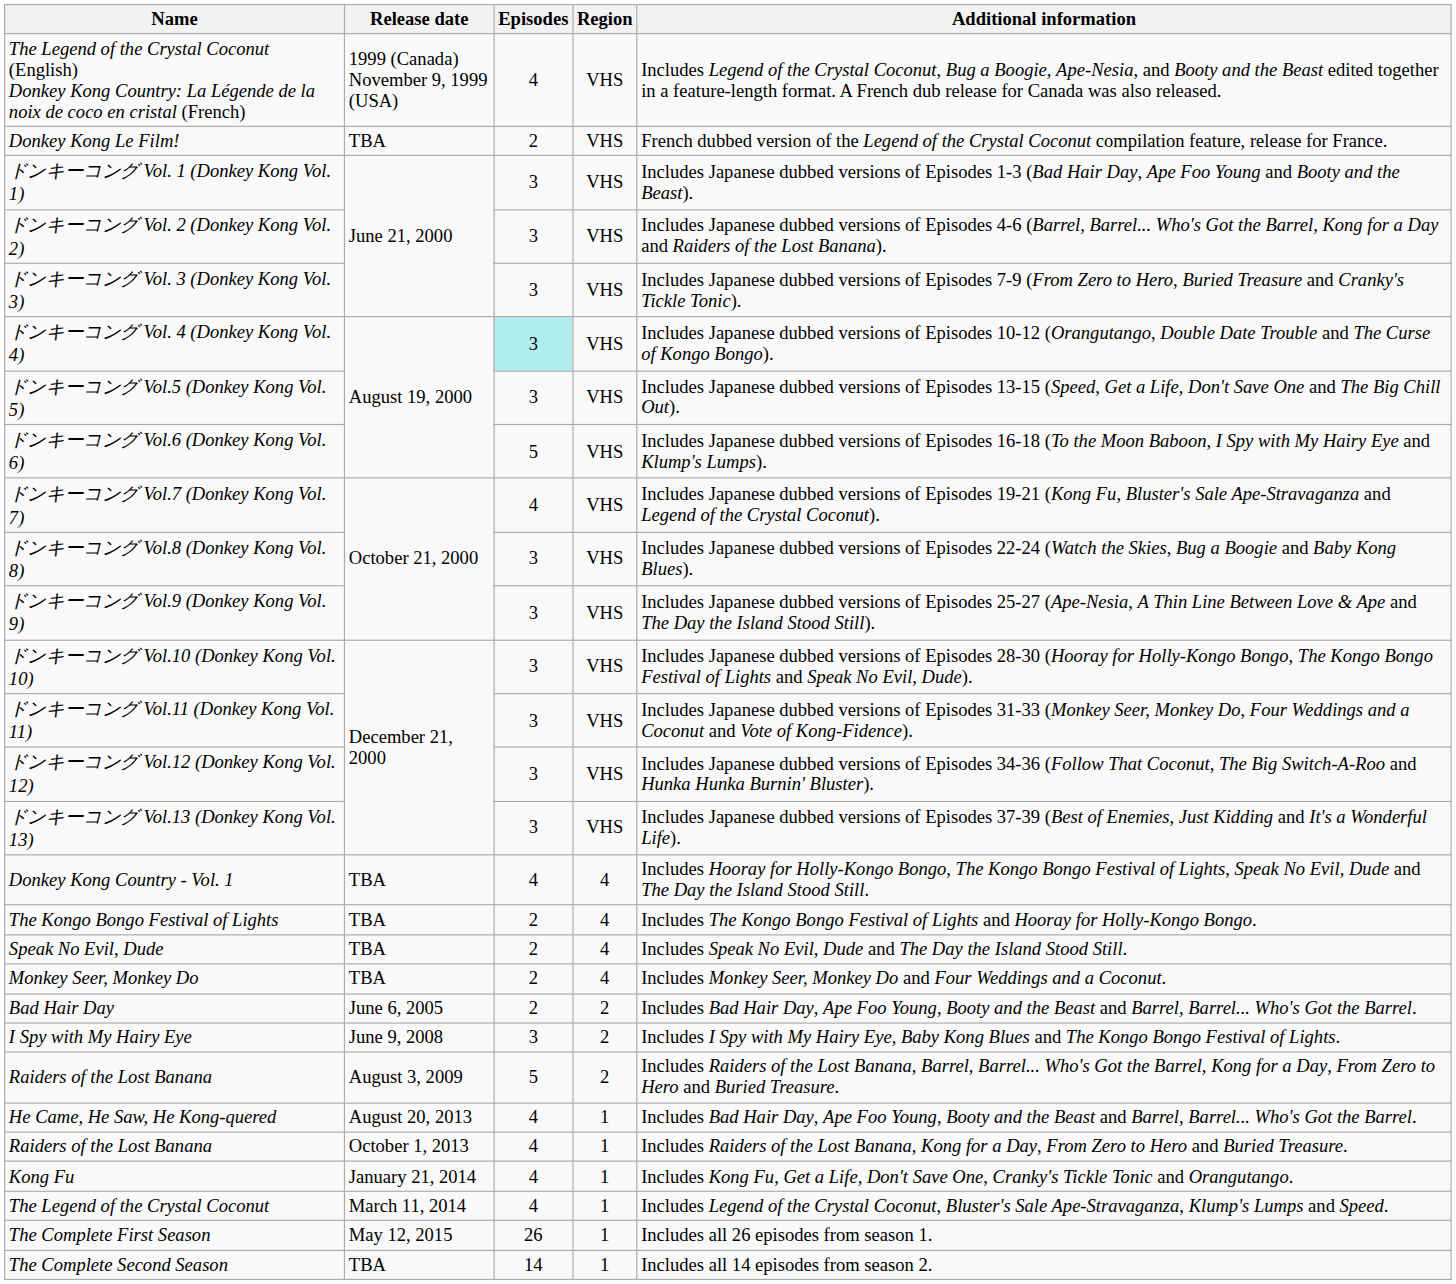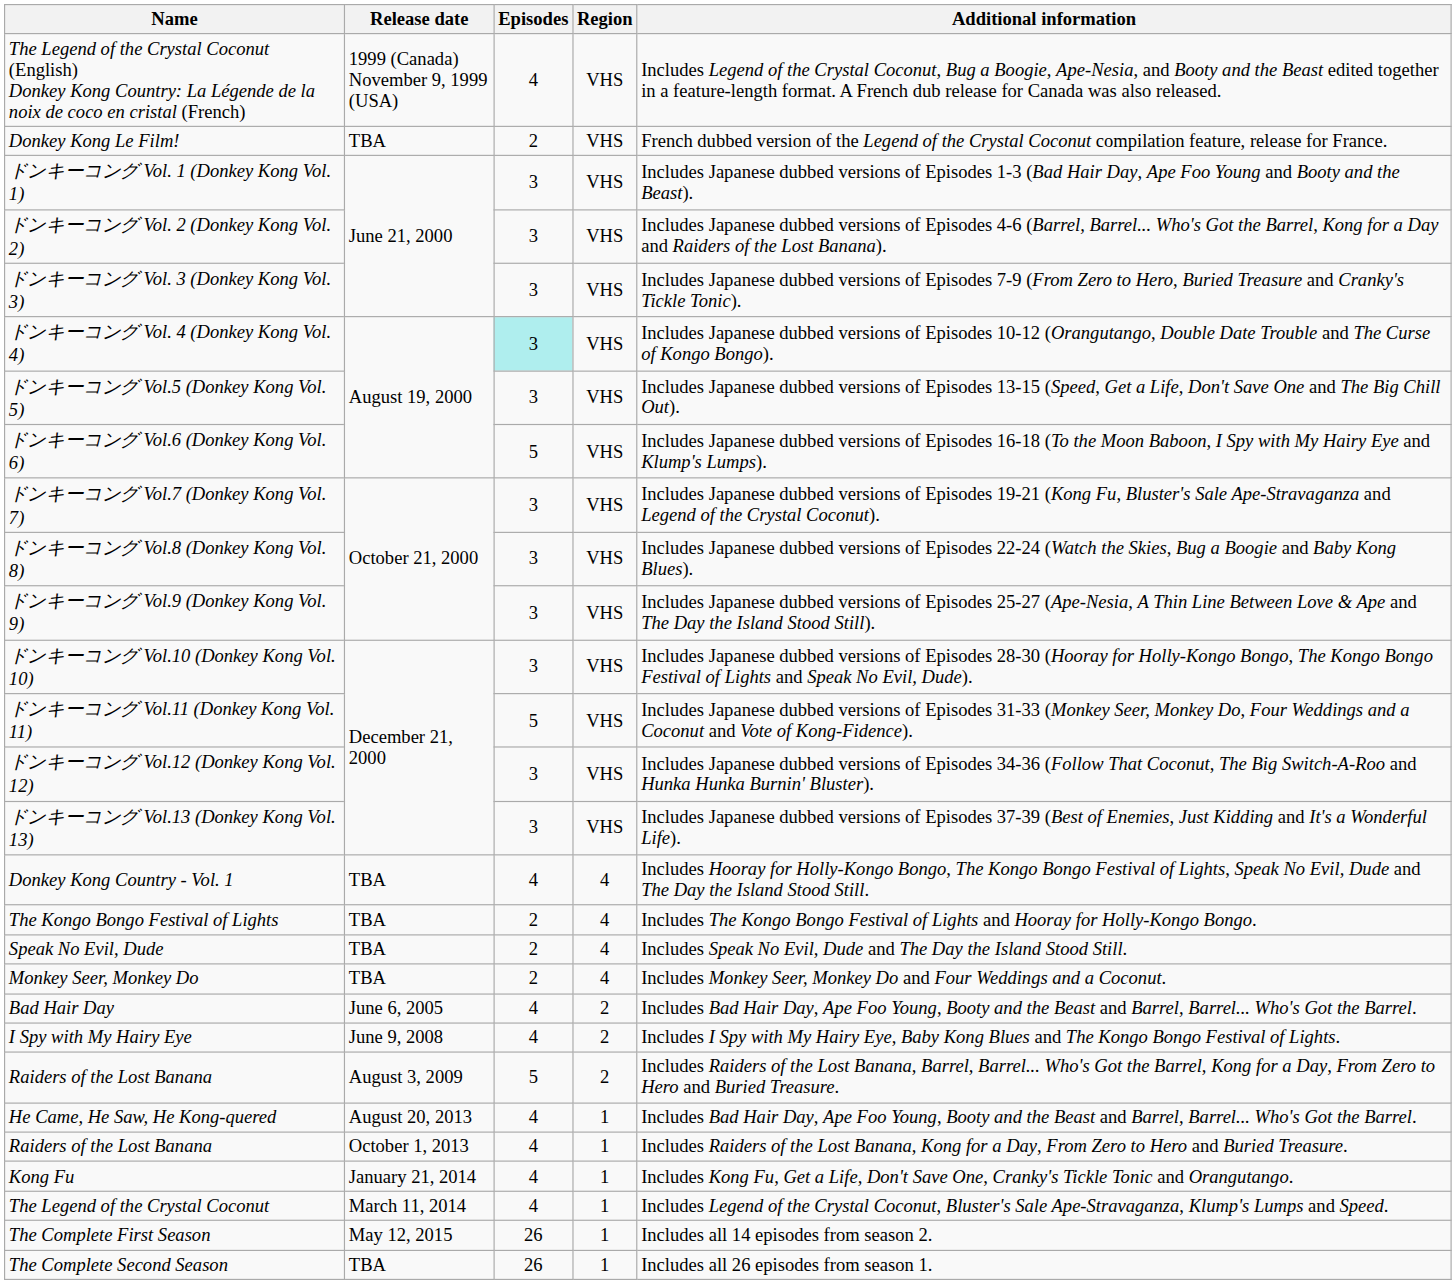ドンキーコング Vol.7 (Donkey Kong Vol. 7) | Episodes: 4 -> 3
ドンキーコング Vol.11 (Donkey Kong Vol. 11) | Episodes: 3 -> 5
Bad Hair Day | Episodes: 2 -> 4
I Spy with My Hairy Eye | Episodes: 3 -> 4
The Complete First Season | Additional information: Includes all 26 episodes from season 1. -> Includes all 14 episodes from season 2.
The Complete Second Season | Episodes: 14 -> 26
The Complete Second Season | Additional information: Includes all 14 episodes from season 2. -> Includes all 26 episodes from season 1.
